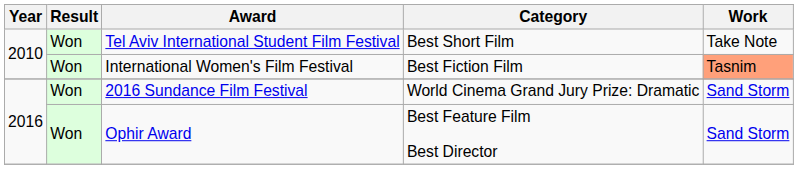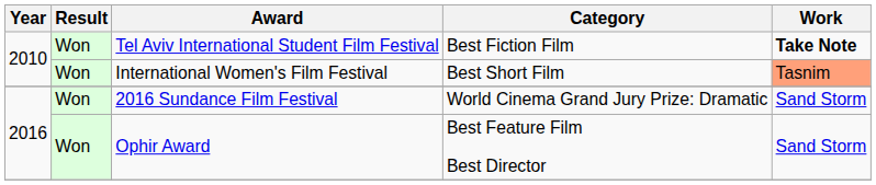Tel Aviv International Student Film Festival | Category: Best Short Film -> Best Fiction Film
Tel Aviv International Student Film Festival | Work: normal -> bold
International Women's Film Festival | Category: Best Fiction Film -> Best Short Film
